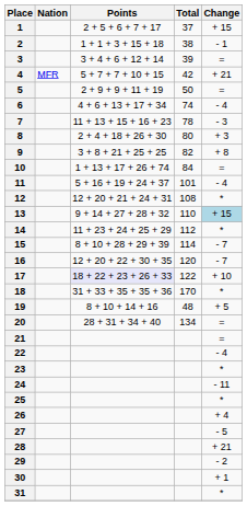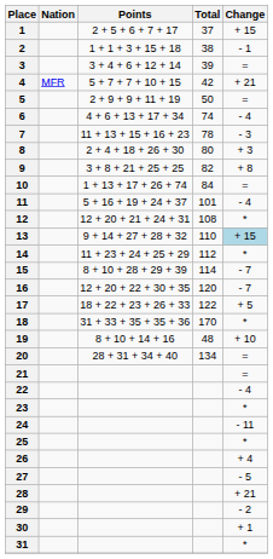17 | Points: lavender background -> no background
17 | Change: + 10 -> + 5
19 | Change: + 5 -> + 10
